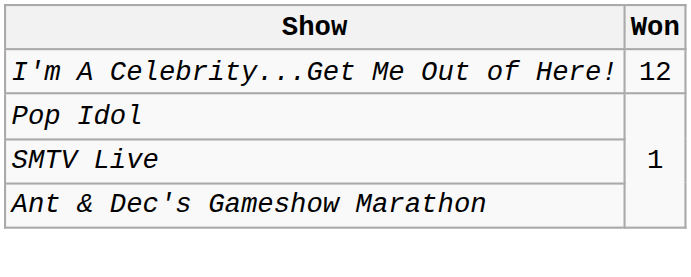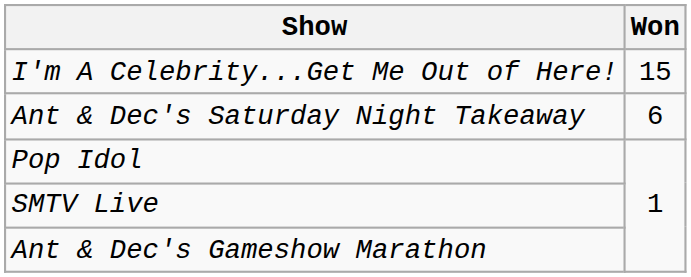I'm A Celebrity...Get Me Out of Here! | Won: 12 -> 15
+ row: Ant & Dec's Saturday Night Takeaway | 6
